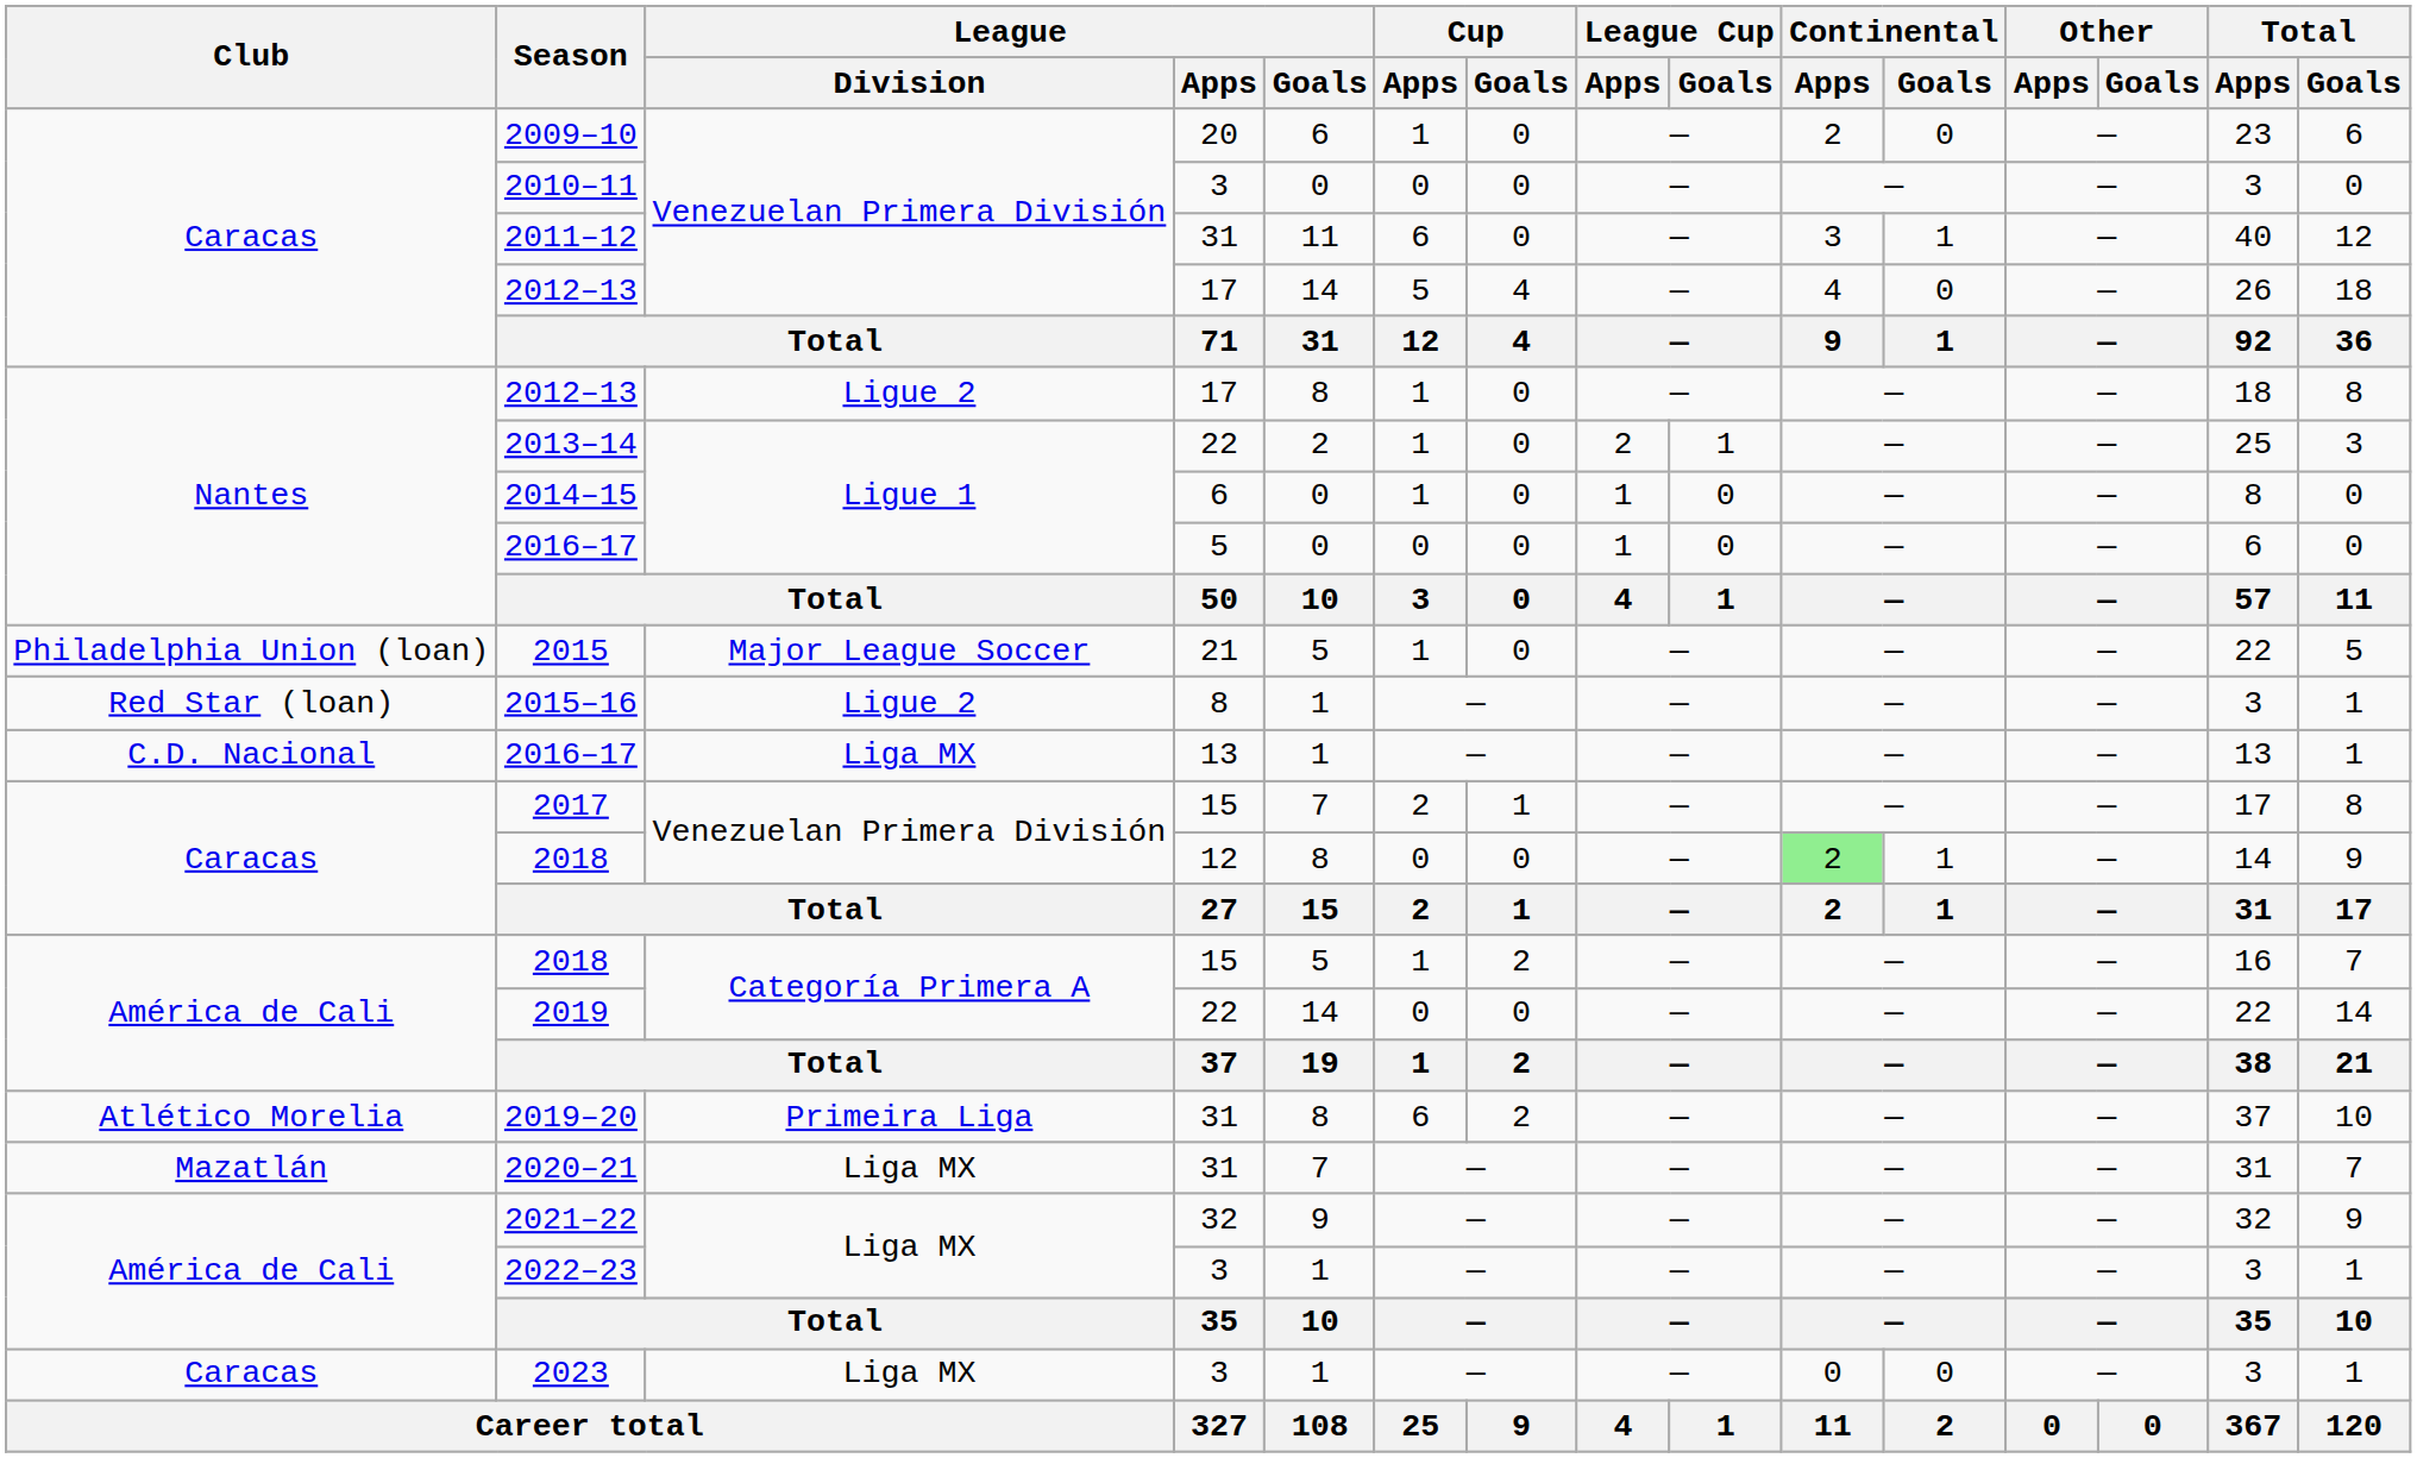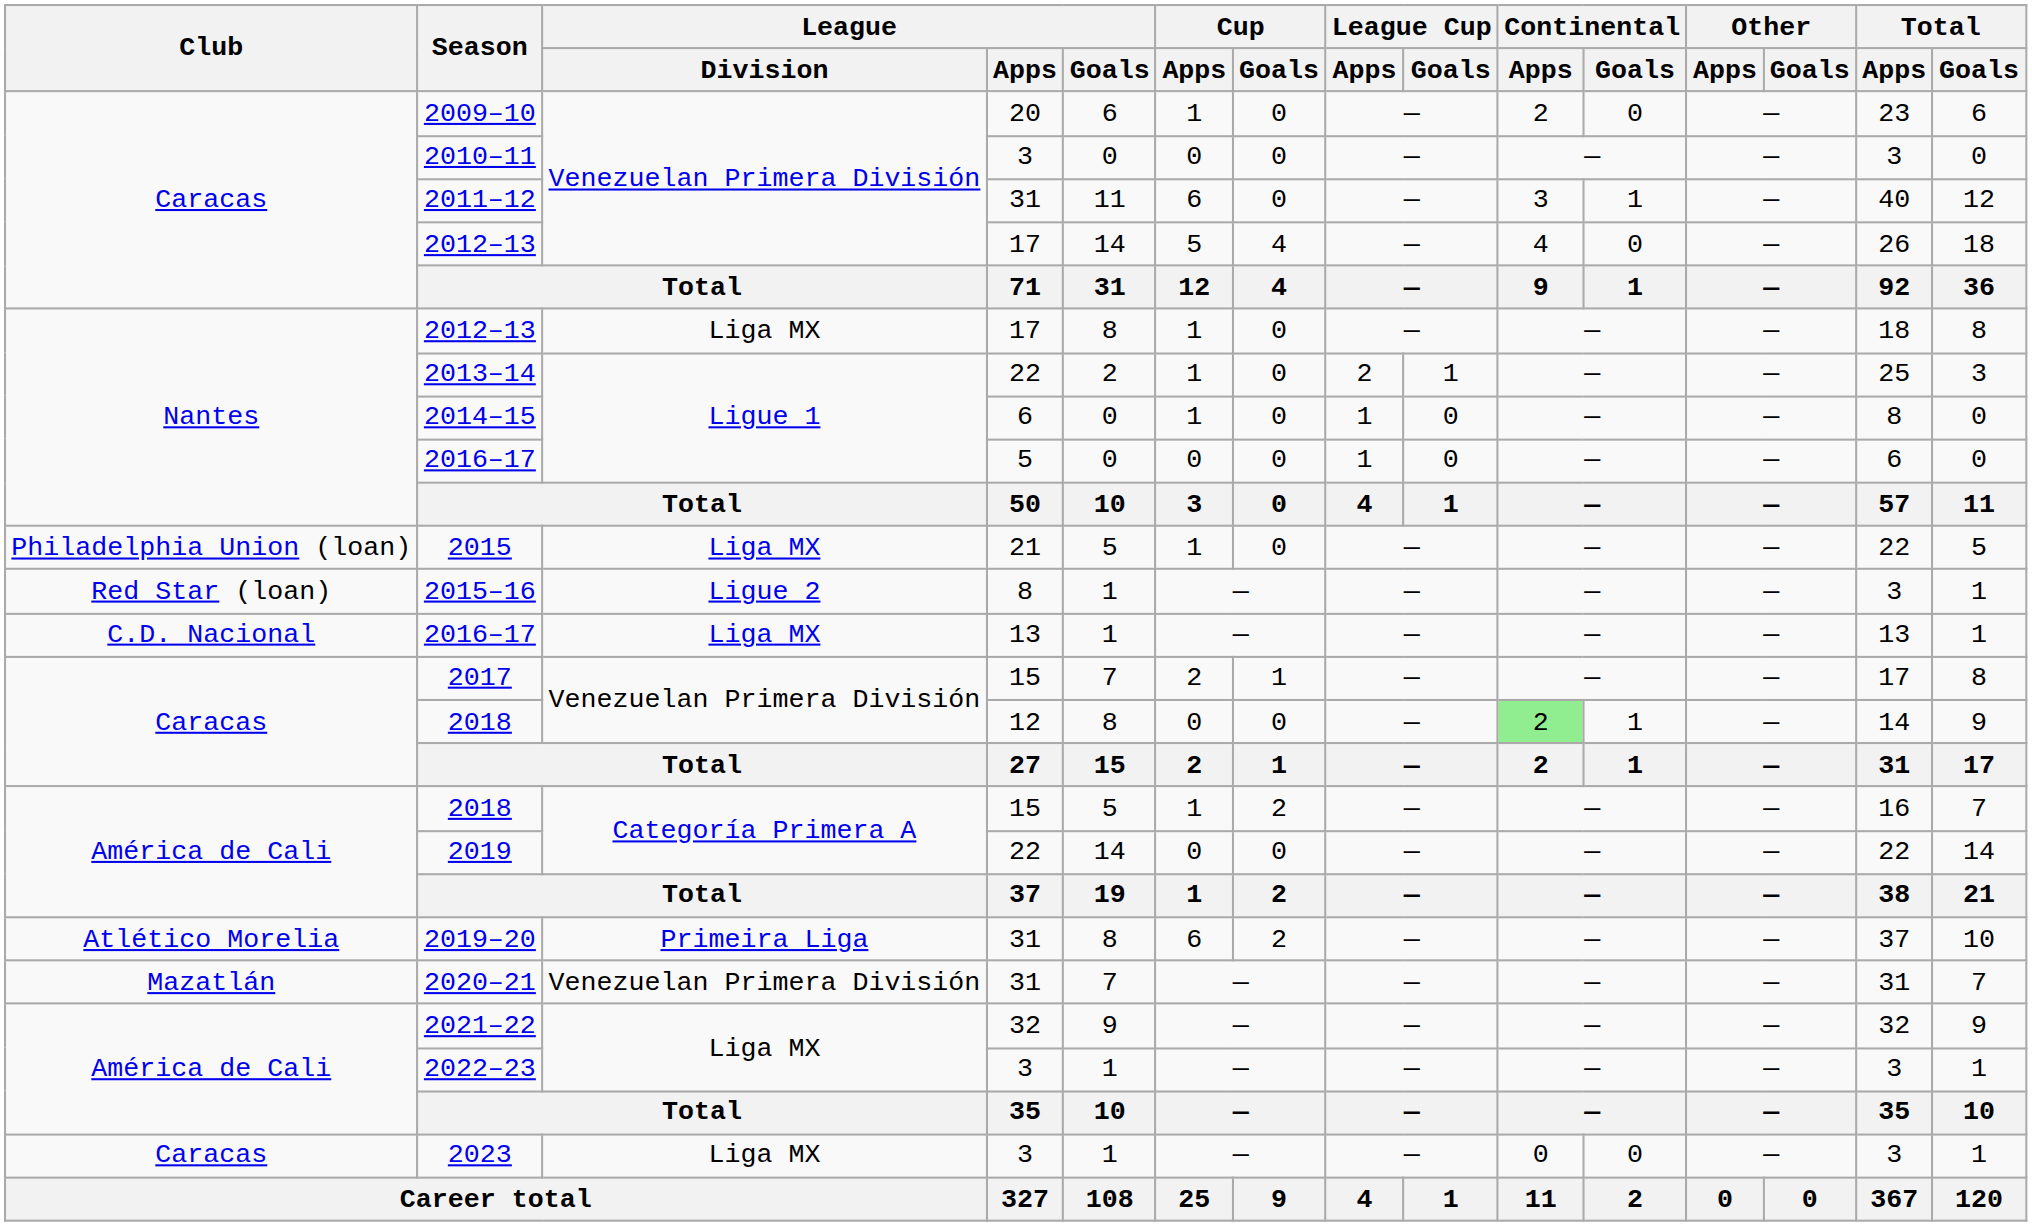Nantes / 2012–13 | League / Division: Ligue 2 -> Liga MX
2015 | League / Division: Major League Soccer -> Liga MX
2020–21 | League / Division: Liga MX -> Venezuelan Primera División
